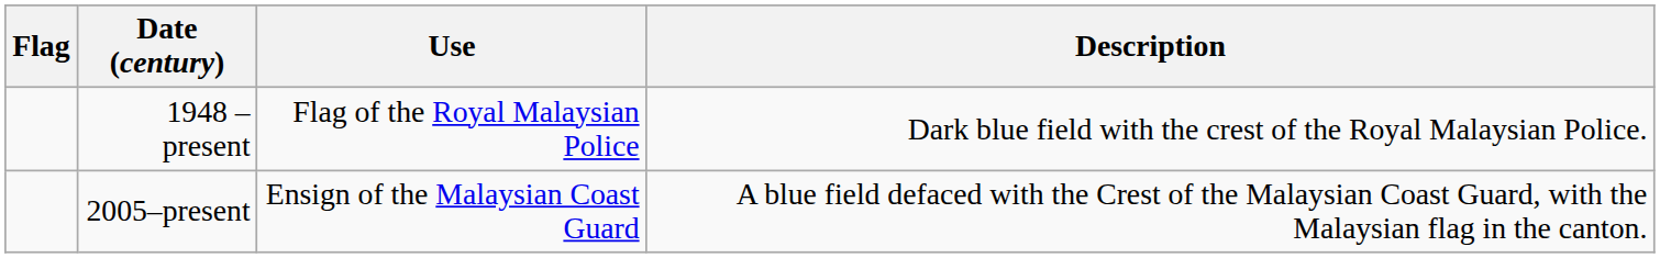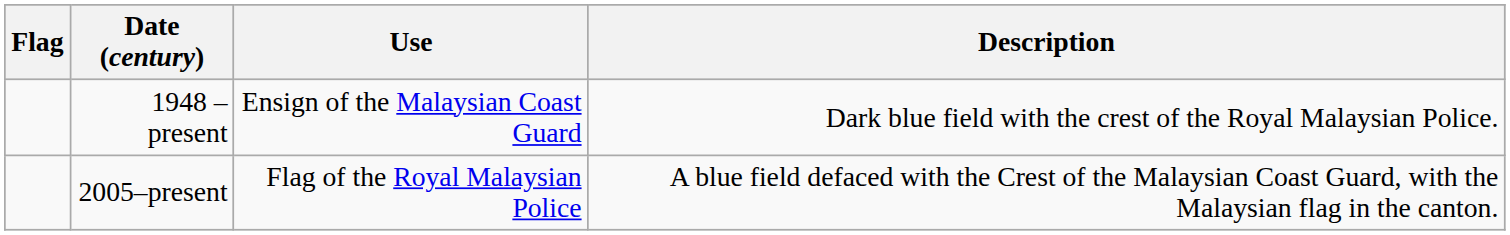1948 – present | Use: Flag of the Royal Malaysian Police -> Ensign of the Malaysian Coast Guard
2005–present | Use: Ensign of the Malaysian Coast Guard -> Flag of the Royal Malaysian Police
